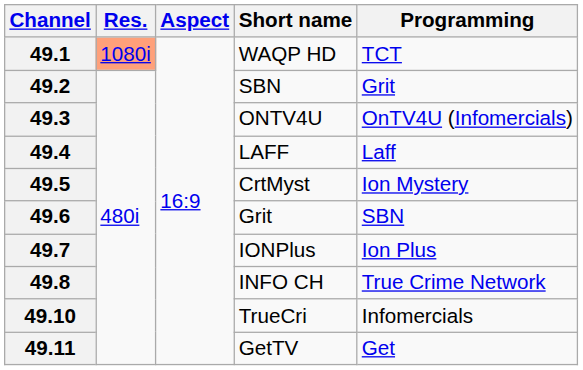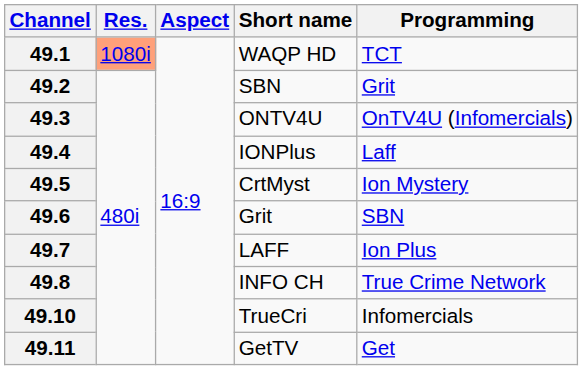49.4 | Short name: LAFF -> IONPlus
49.7 | Short name: IONPlus -> LAFF
